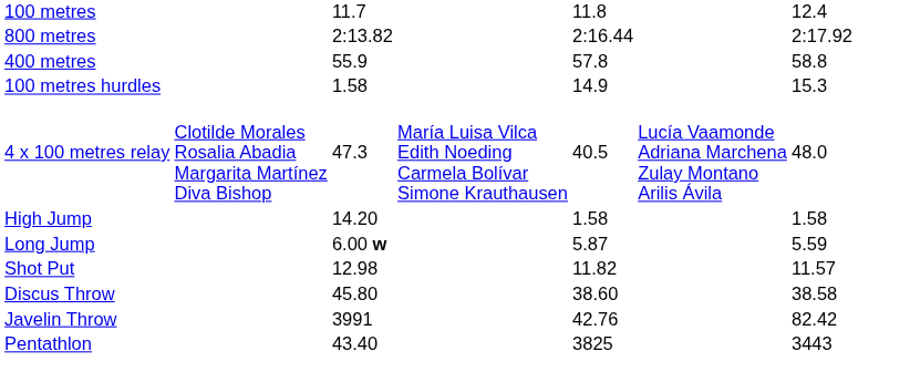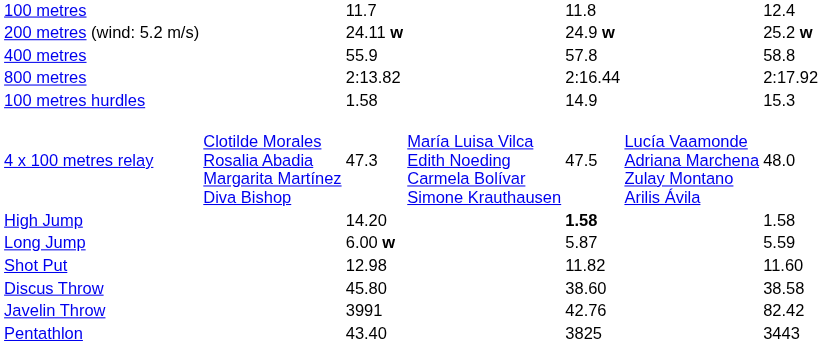+ row: 200 metres (wind: 5.2 m/s) | 24.11 w | 24.9 w | 25.2 w
rows swapped: 400 metres <-> 800 metres
4 x 100 metres relay | column 5: 40.5 -> 47.5
High Jump | column 5: normal -> bold
Shot Put | column 7: 11.57 -> 11.60
